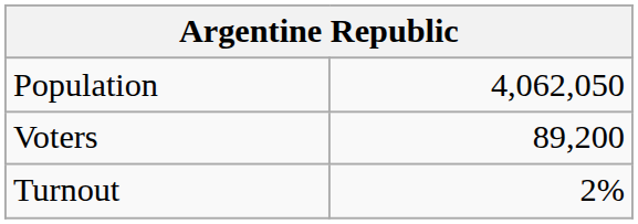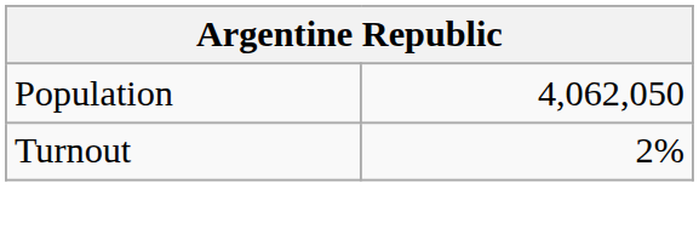- row: Voters | 89,200
